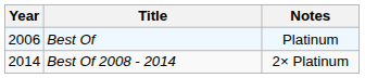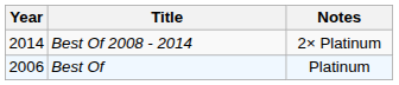rows swapped: Best Of <-> Best Of 2008 - 2014
